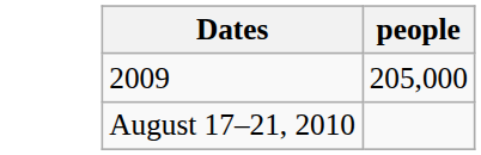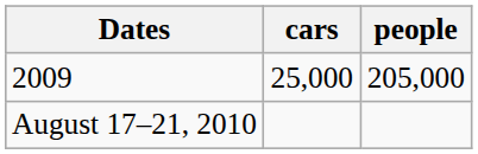+ column: cars | 25,000
